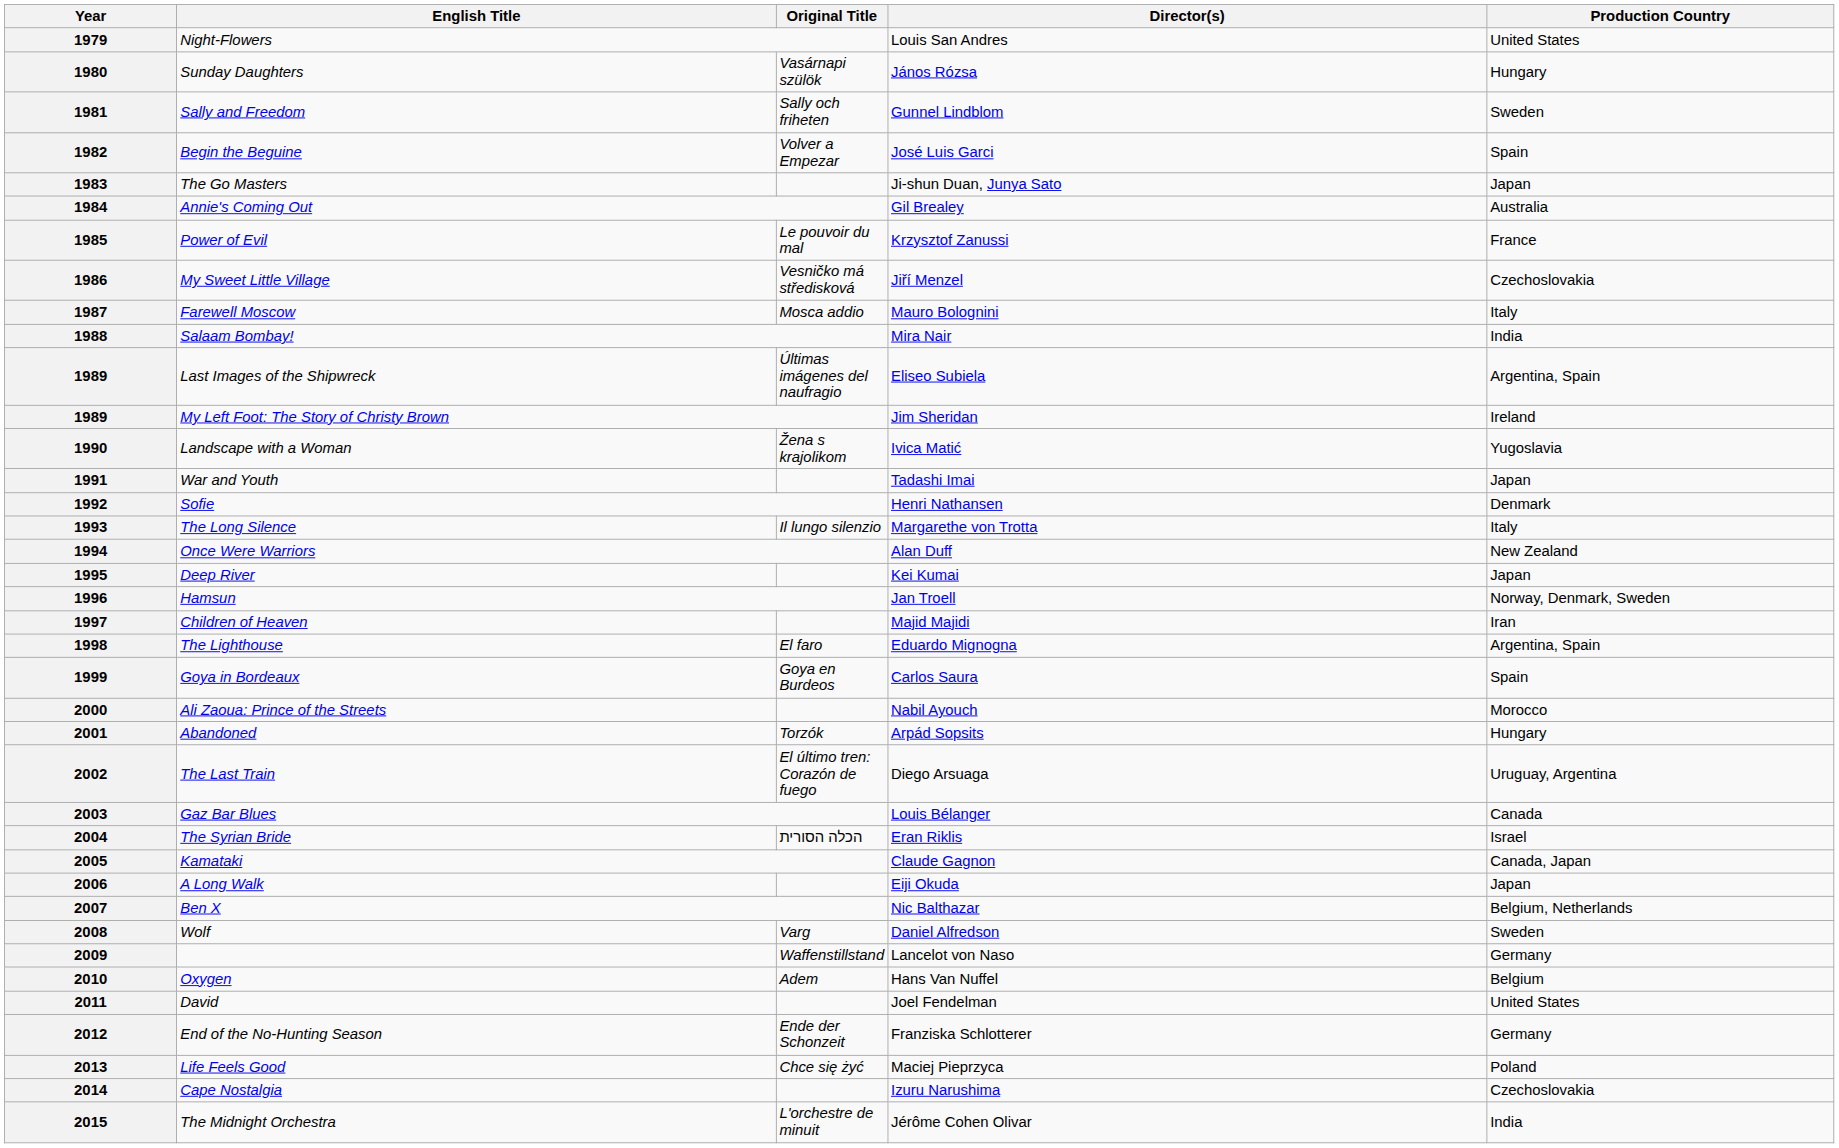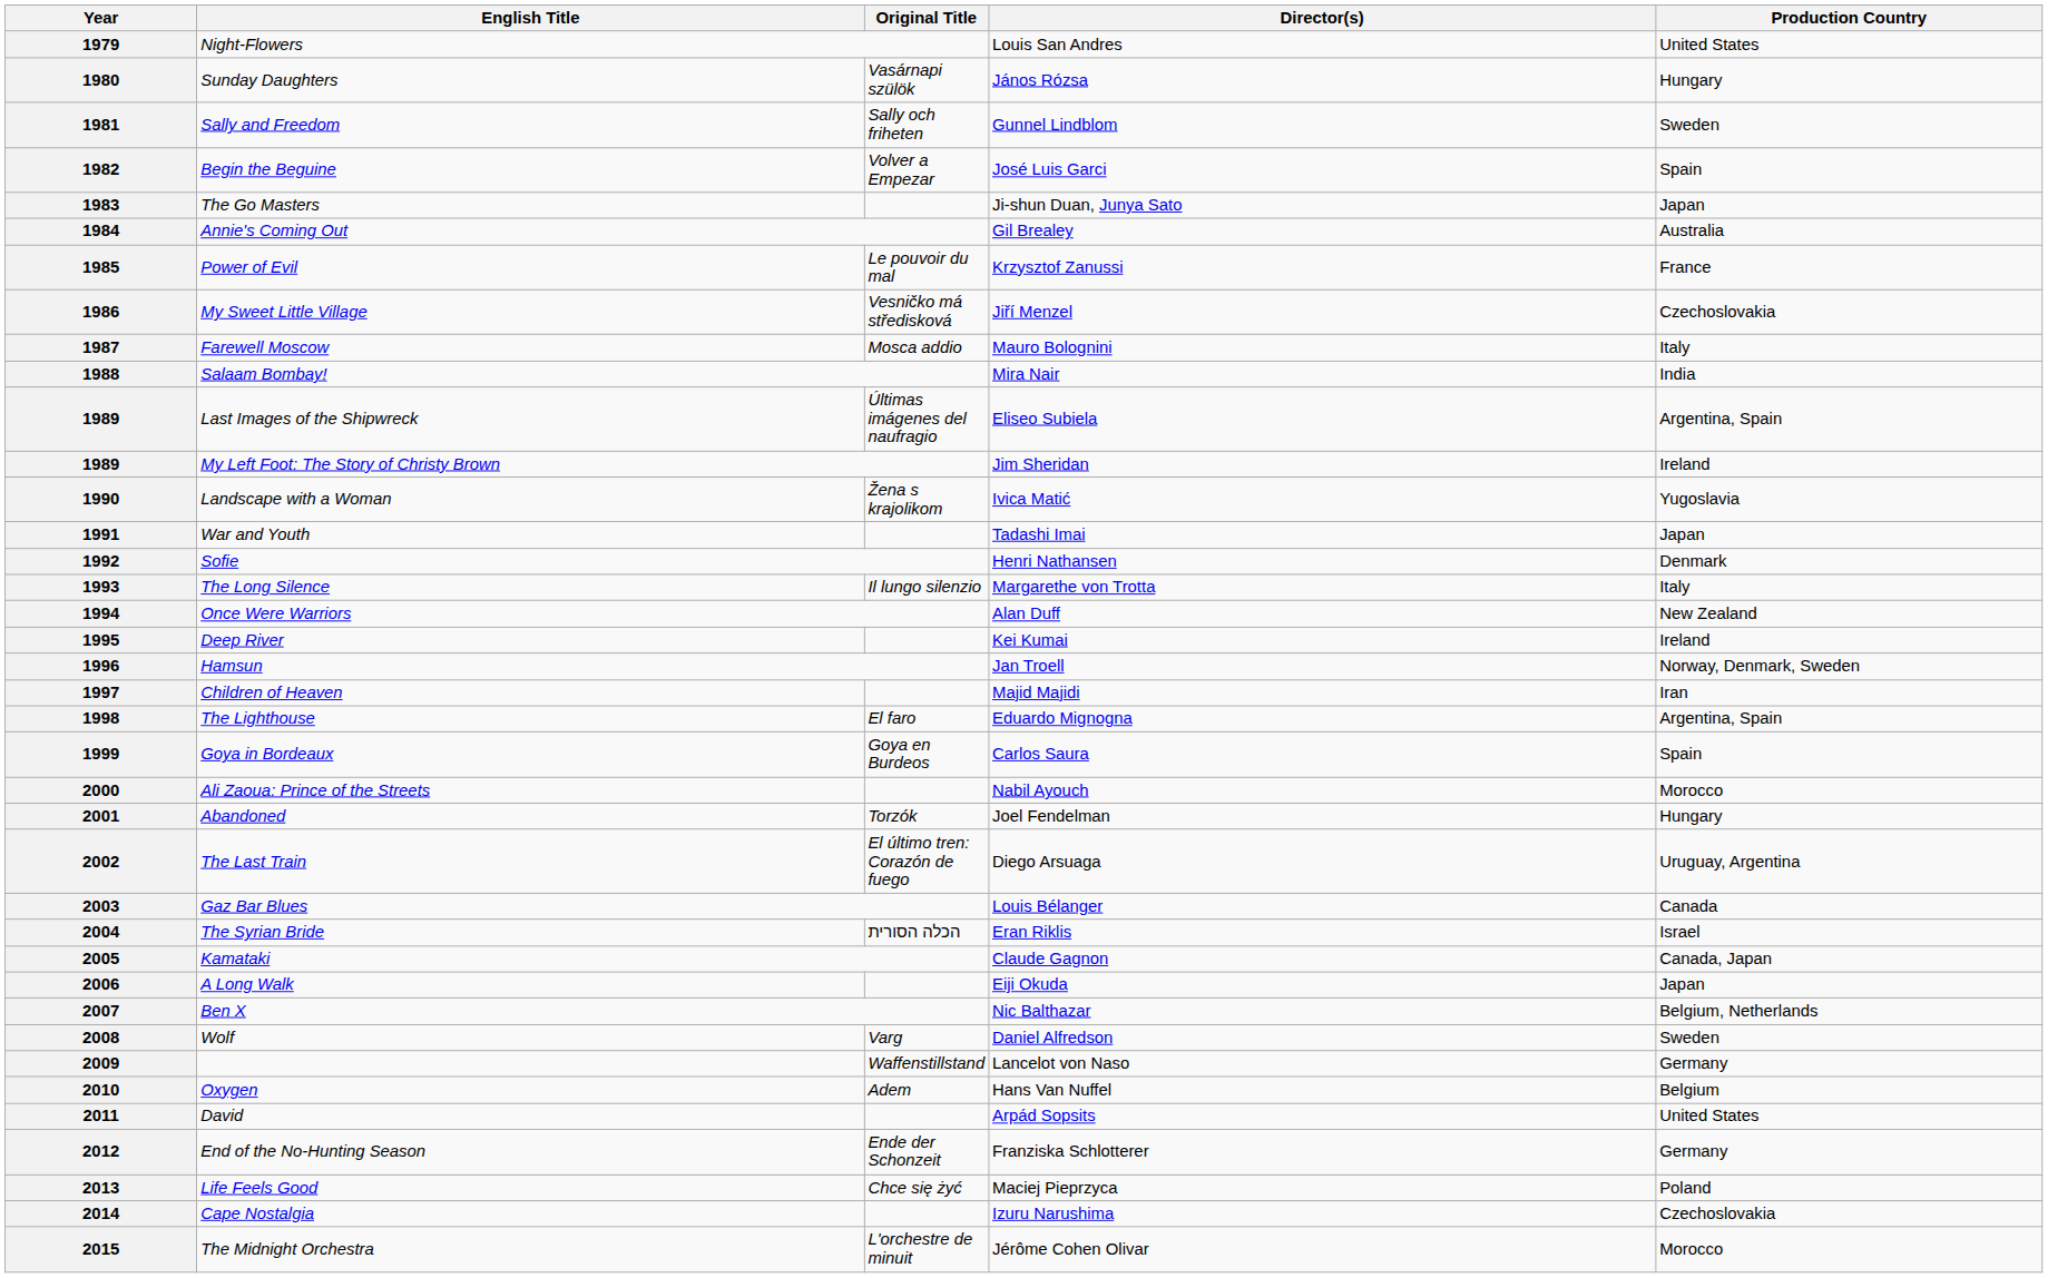1995 | Production Country: Japan -> Ireland
2001 | Director(s): Arpád Sopsits -> Joel Fendelman
2011 | Director(s): Joel Fendelman -> Arpád Sopsits
2015 | Production Country: India -> Morocco
